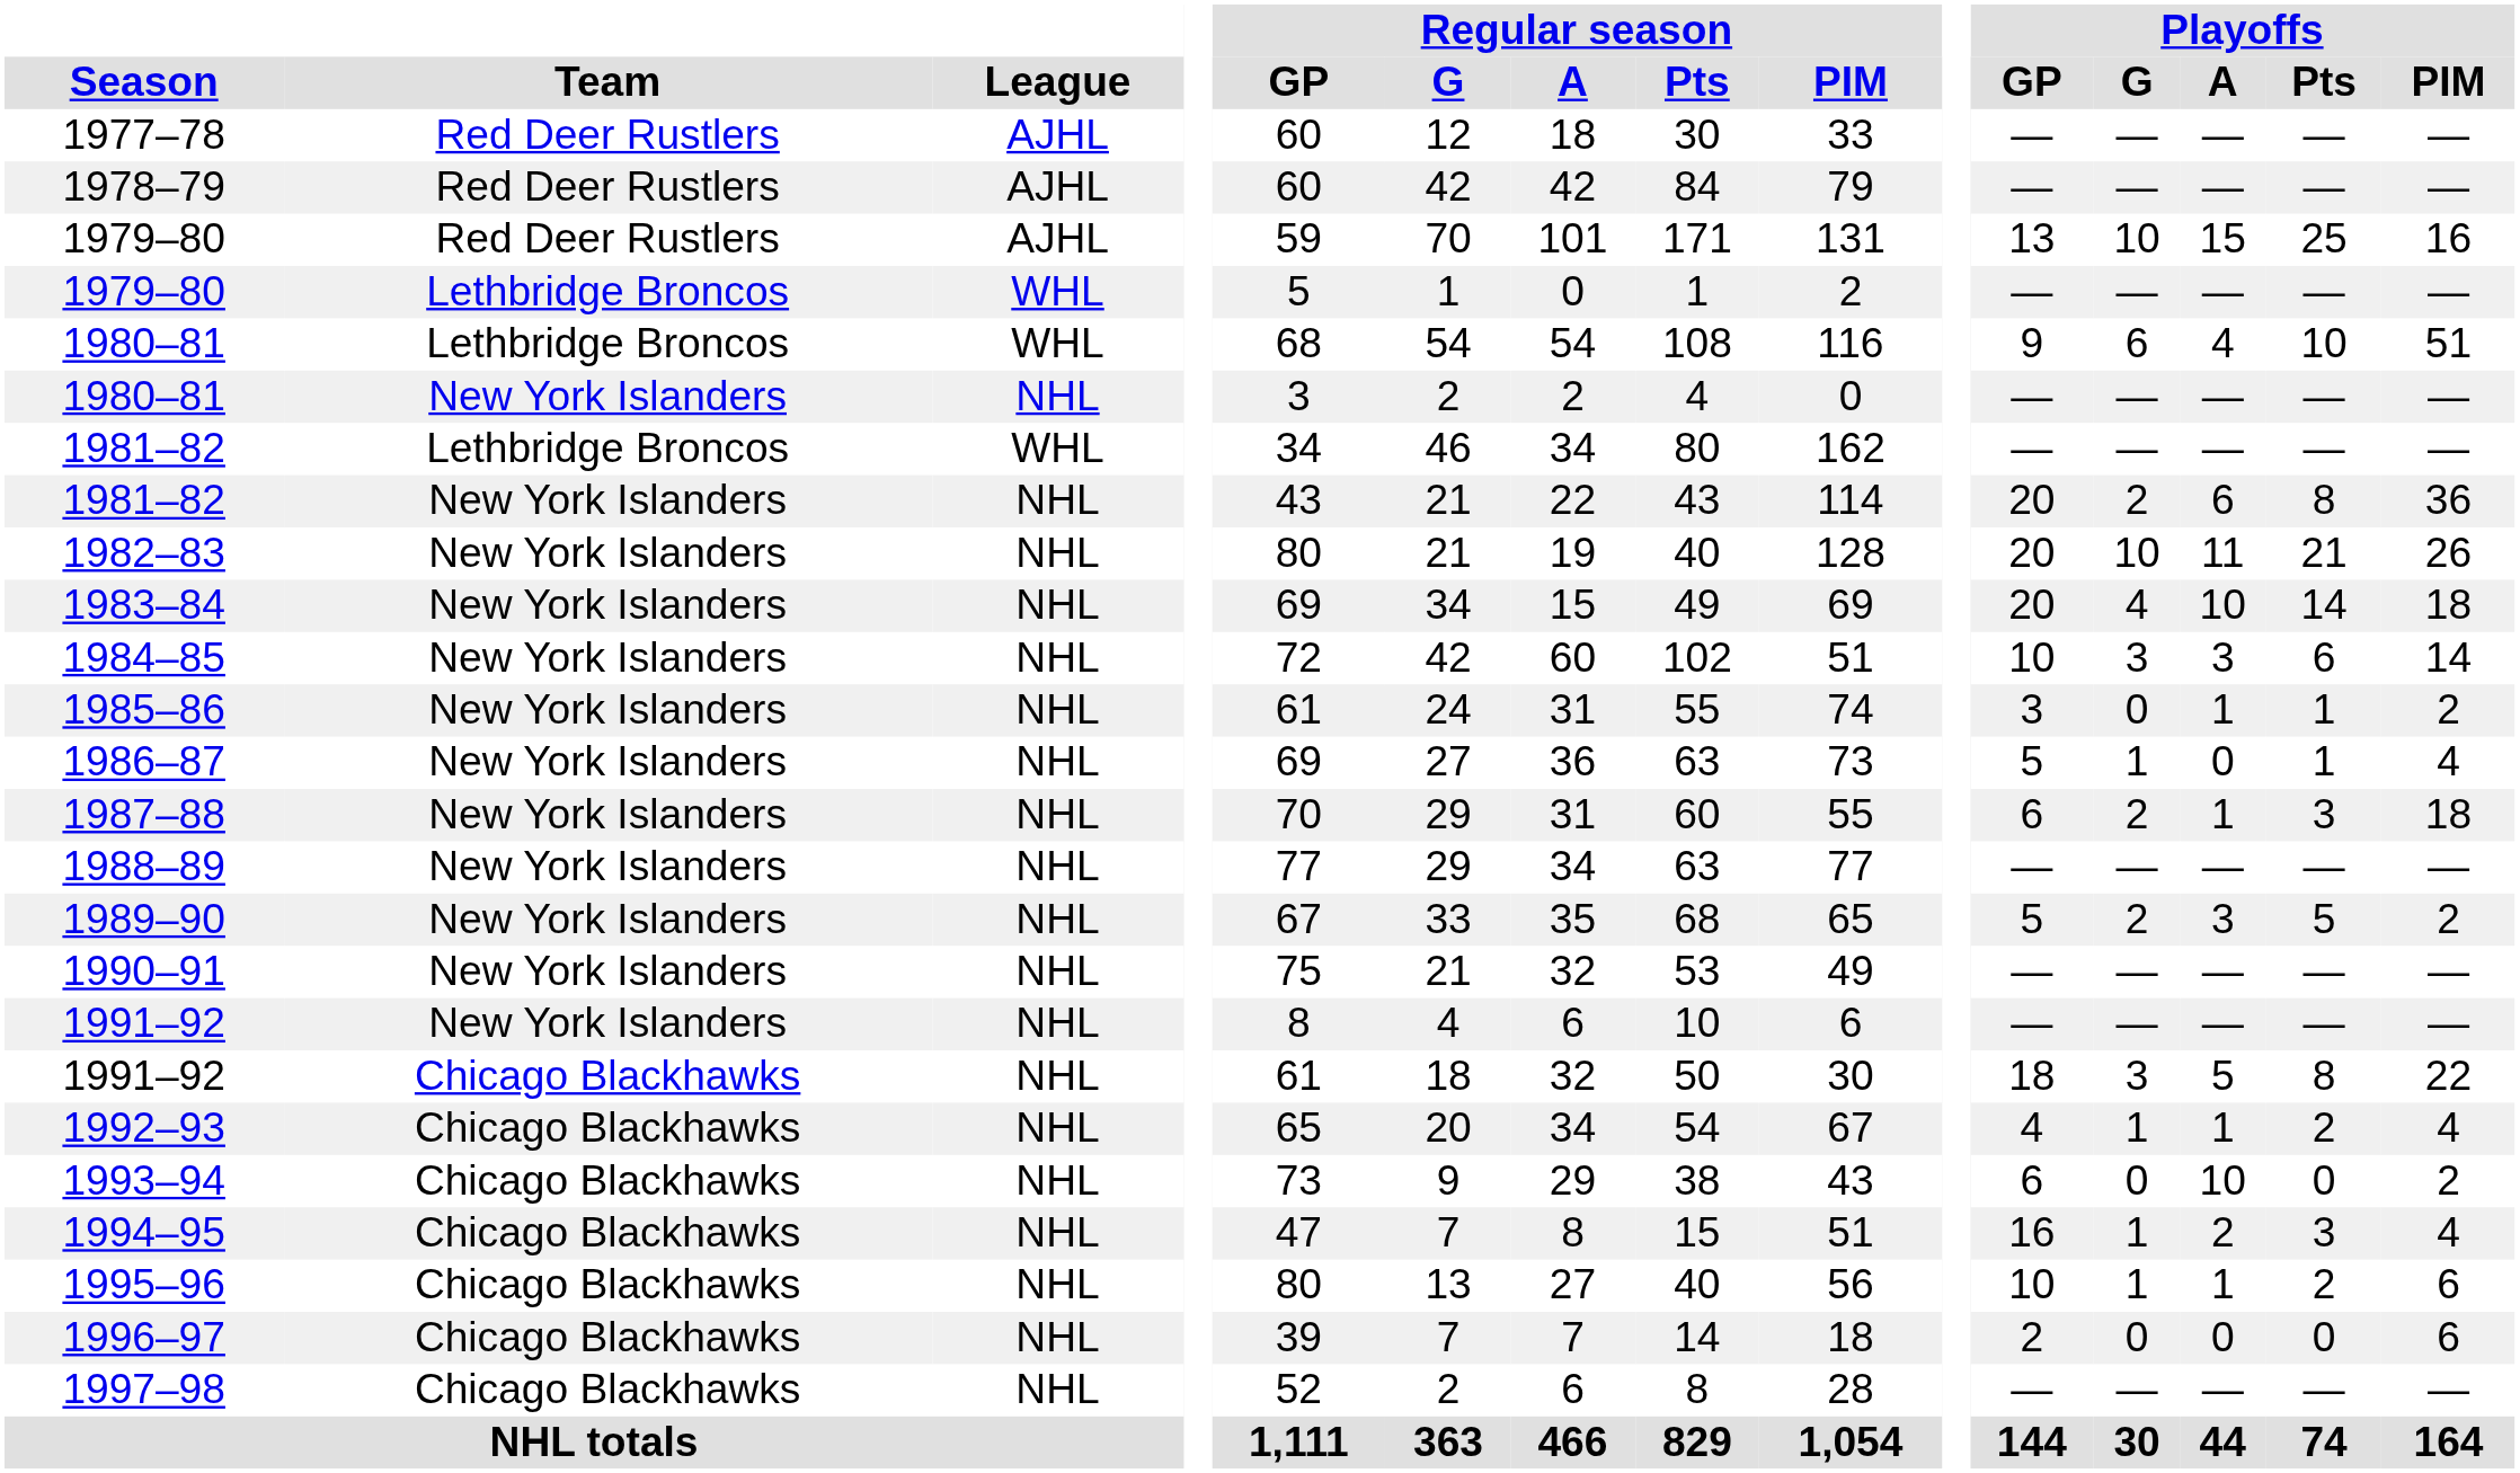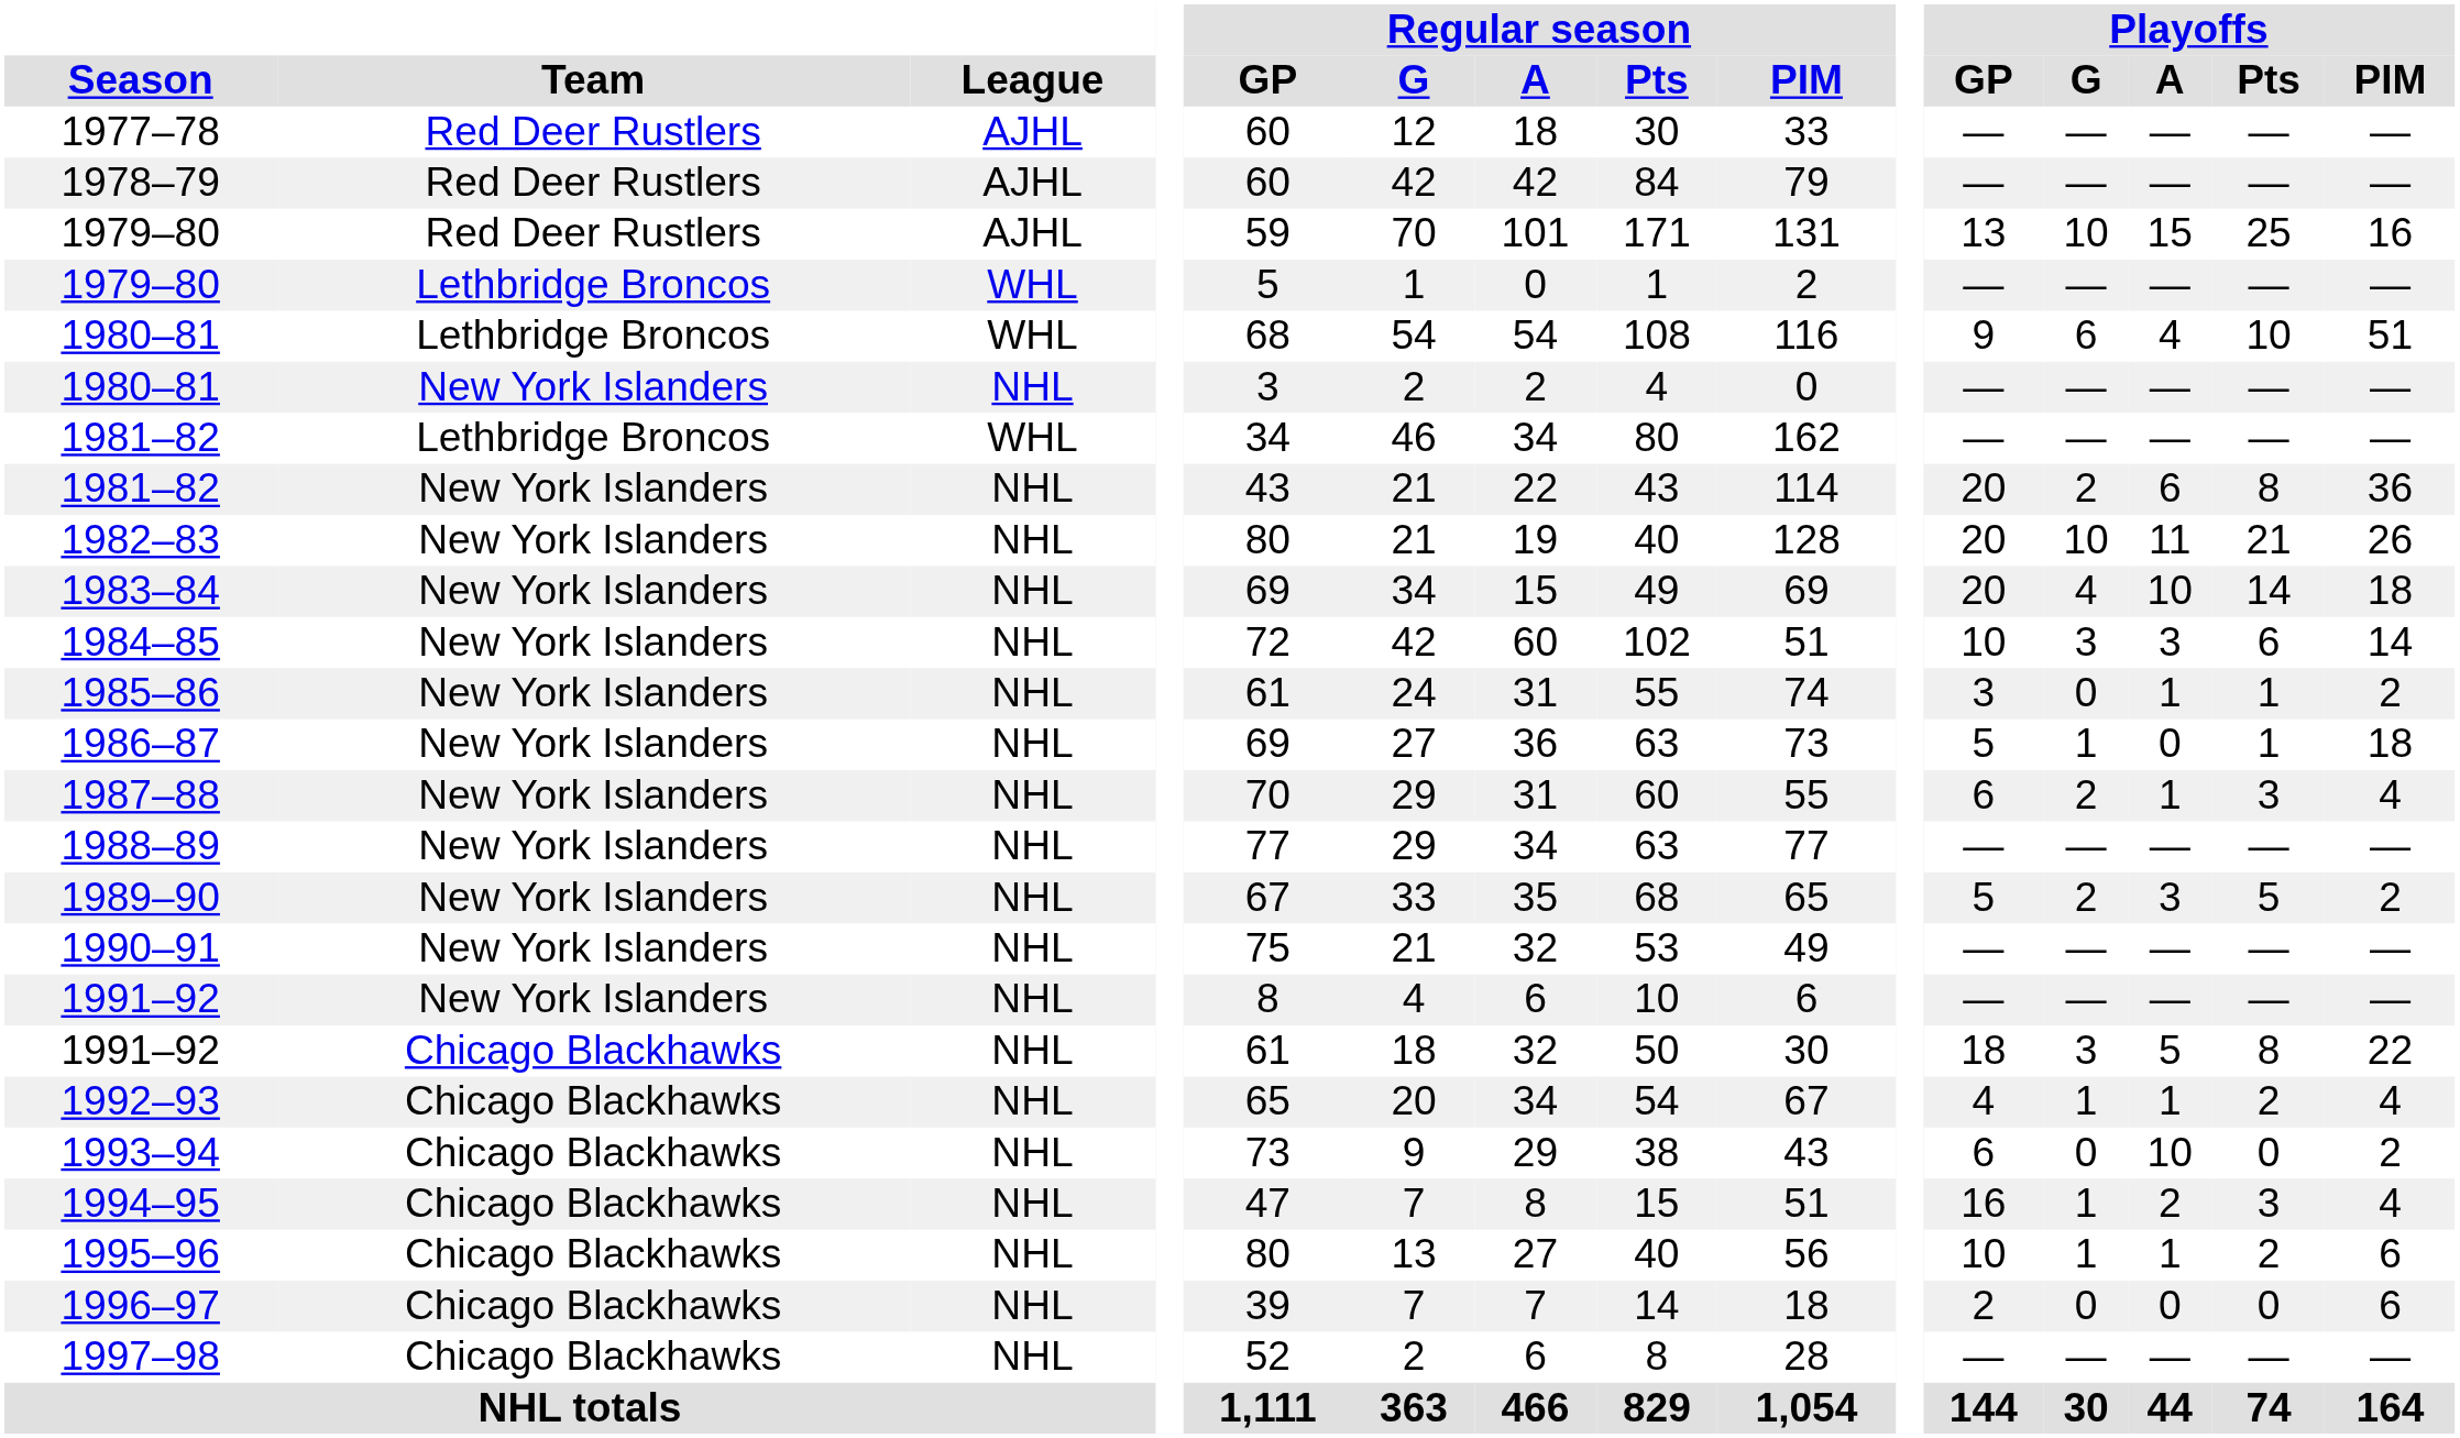1986–87 | Playoffs / PIM: 4 -> 18
1987–88 | Playoffs / PIM: 18 -> 4
